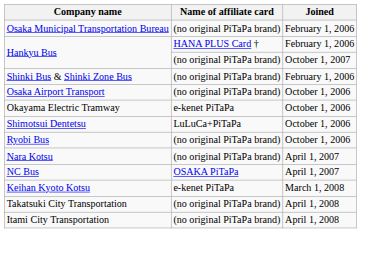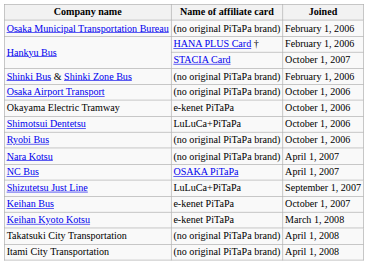Hankyu Bus / October 1, 2007 | Name of affiliate card: (no original PiTaPa brand) -> STACIA Card
+ row: Shizutetsu Just Line | LuLuCa+PiTaPa | September 1, 2007
+ row: Keihan Bus | e-kenet PiTaPa | October 1, 2007
